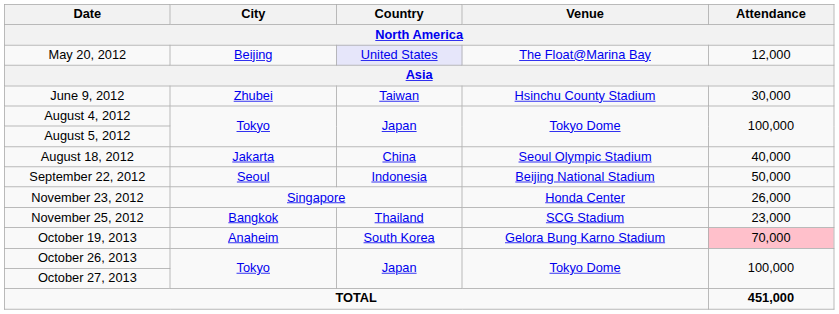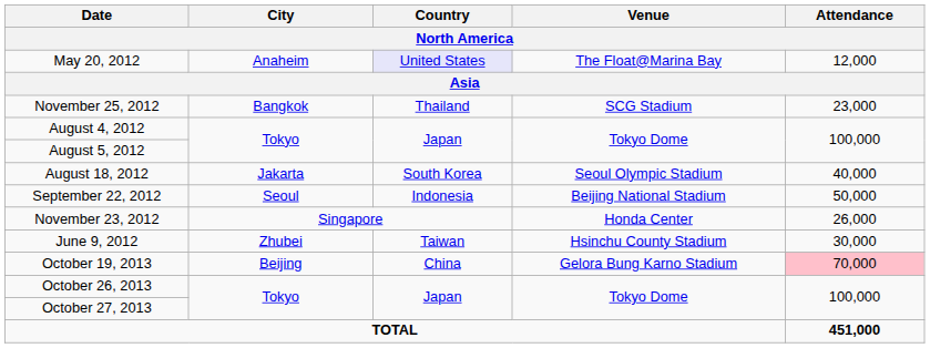May 20, 2012 | City: Beijing -> Anaheim
rows swapped: June 9, 2012 <-> November 25, 2012
August 18, 2012 | Country: China -> South Korea
October 19, 2013 | City: Anaheim -> Beijing
October 19, 2013 | Country: South Korea -> China
